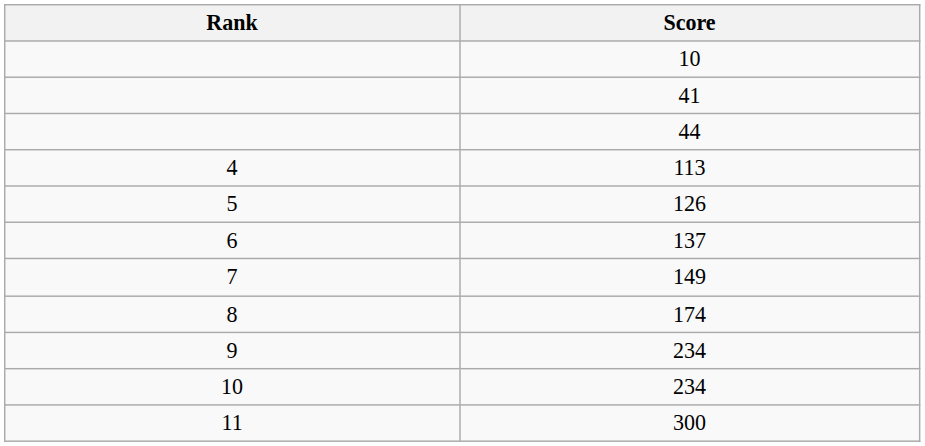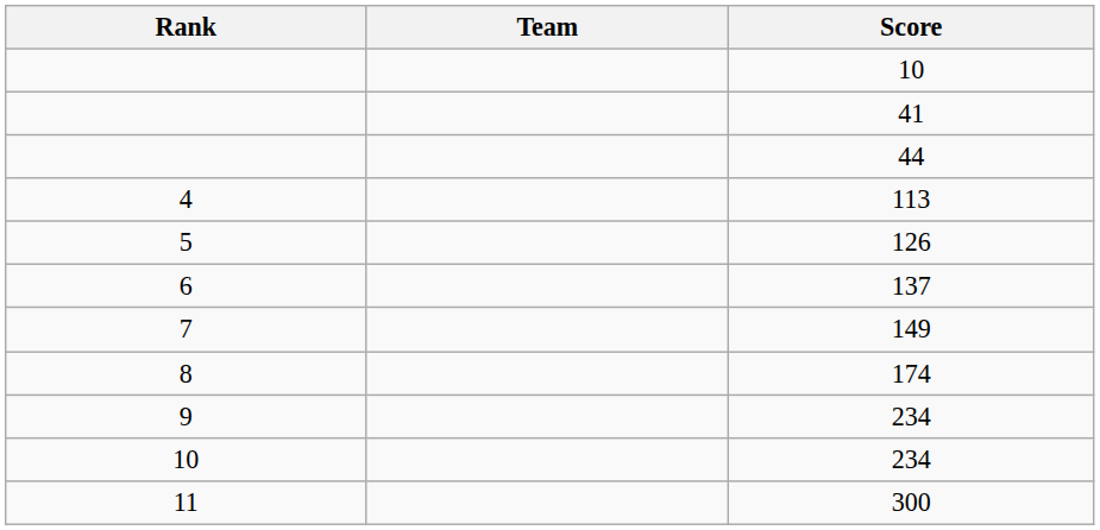+ column: Team
